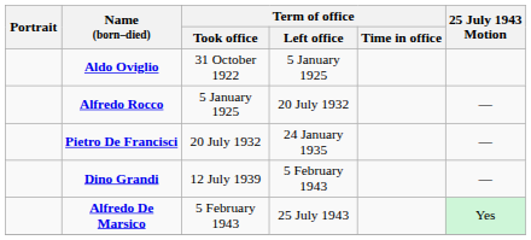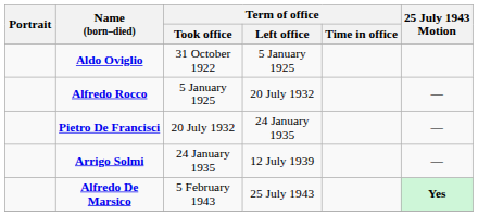+ row: Arrigo Solmi | 24 January 1935 | 12 July 1939 | —
- row: Dino Grandi | 12 July 1939 | 5 February 1943 | —
Alfredo De Marsico | 25 July 1943 Motion: normal -> bold
